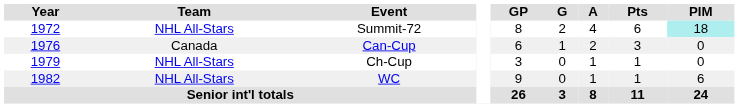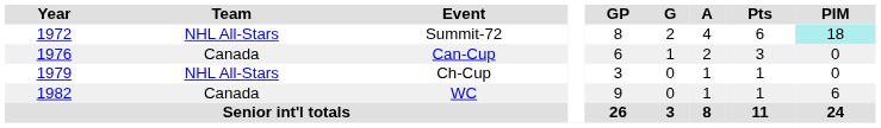WC | Team: NHL All-Stars -> Canada
